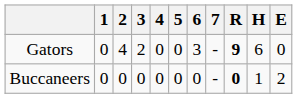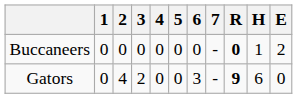rows swapped: Buccaneers <-> Gators
